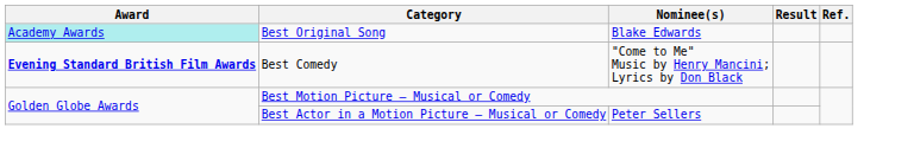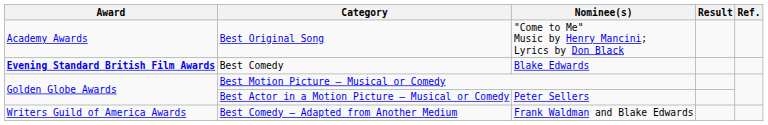Best Original Song | Award: paleturquoise background -> no background
Best Original Song | Nominee(s): Blake Edwards -> "Come to Me" Music by Henry Mancini; Lyrics by Don Black
Best Comedy | Nominee(s): "Come to Me" Music by Henry Mancini; Lyrics by Don Black -> Blake Edwards
+ row: Writers Guild of America Awards | Best Comedy – Adapted from Another Medium | Frank Waldman and Blake Edwards
